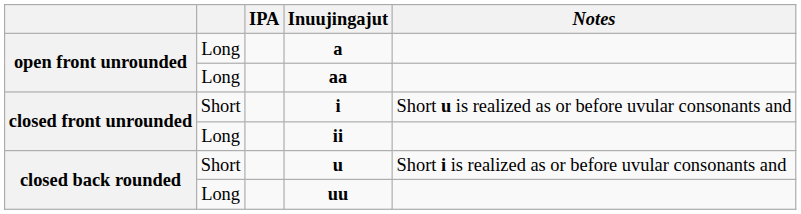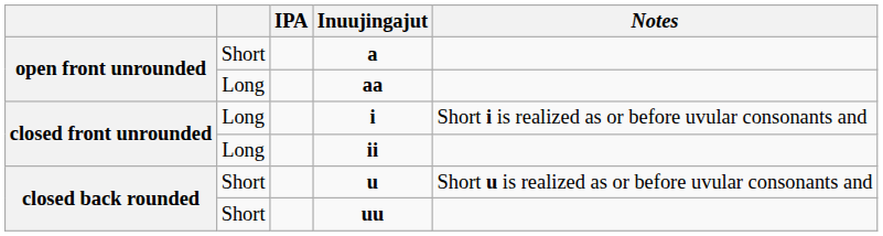a | column 2: Long -> Short
i | column 2: Short -> Long
i | Notes: Short u is realized as or before uvular consonants and -> Short i is realized as or before uvular consonants and
u | Notes: Short i is realized as or before uvular consonants and -> Short u is realized as or before uvular consonants and
uu | column 2: Long -> Short
